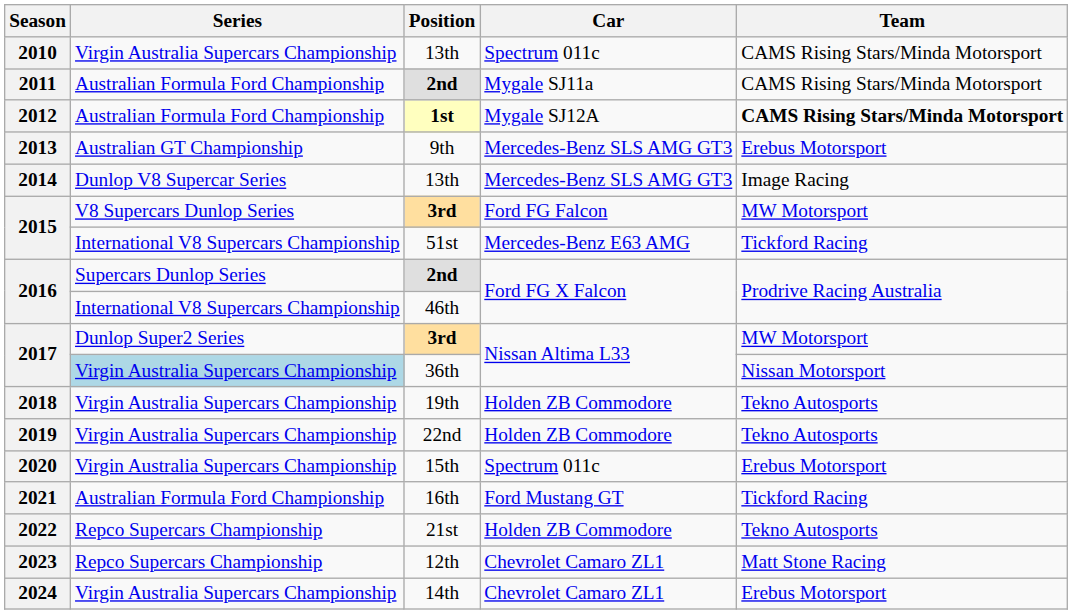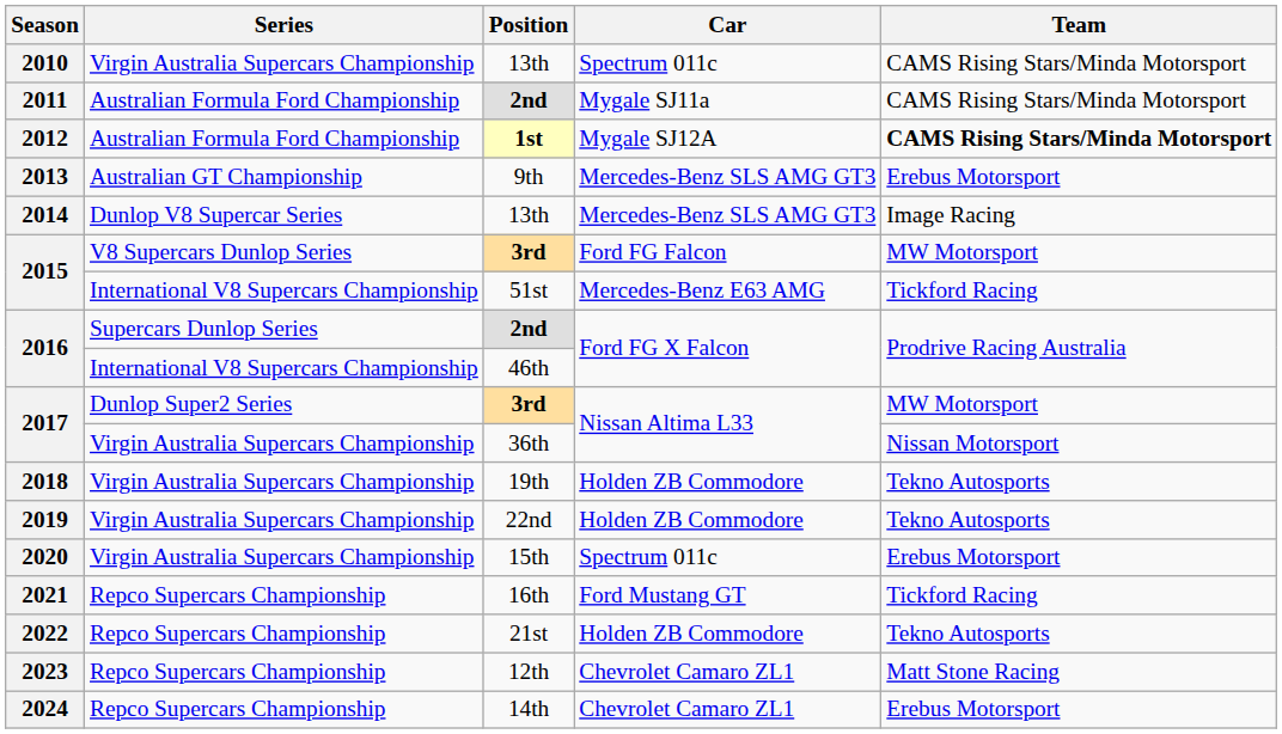2017 / 36th | Series: lightblue background -> no background
2021 | Series: Australian Formula Ford Championship -> Repco Supercars Championship
2024 | Series: Virgin Australia Supercars Championship -> Repco Supercars Championship
